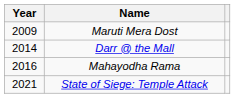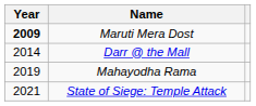Maruti Mera Dost | Year: normal -> bold
Mahayodha Rama | Year: 2016 -> 2019
